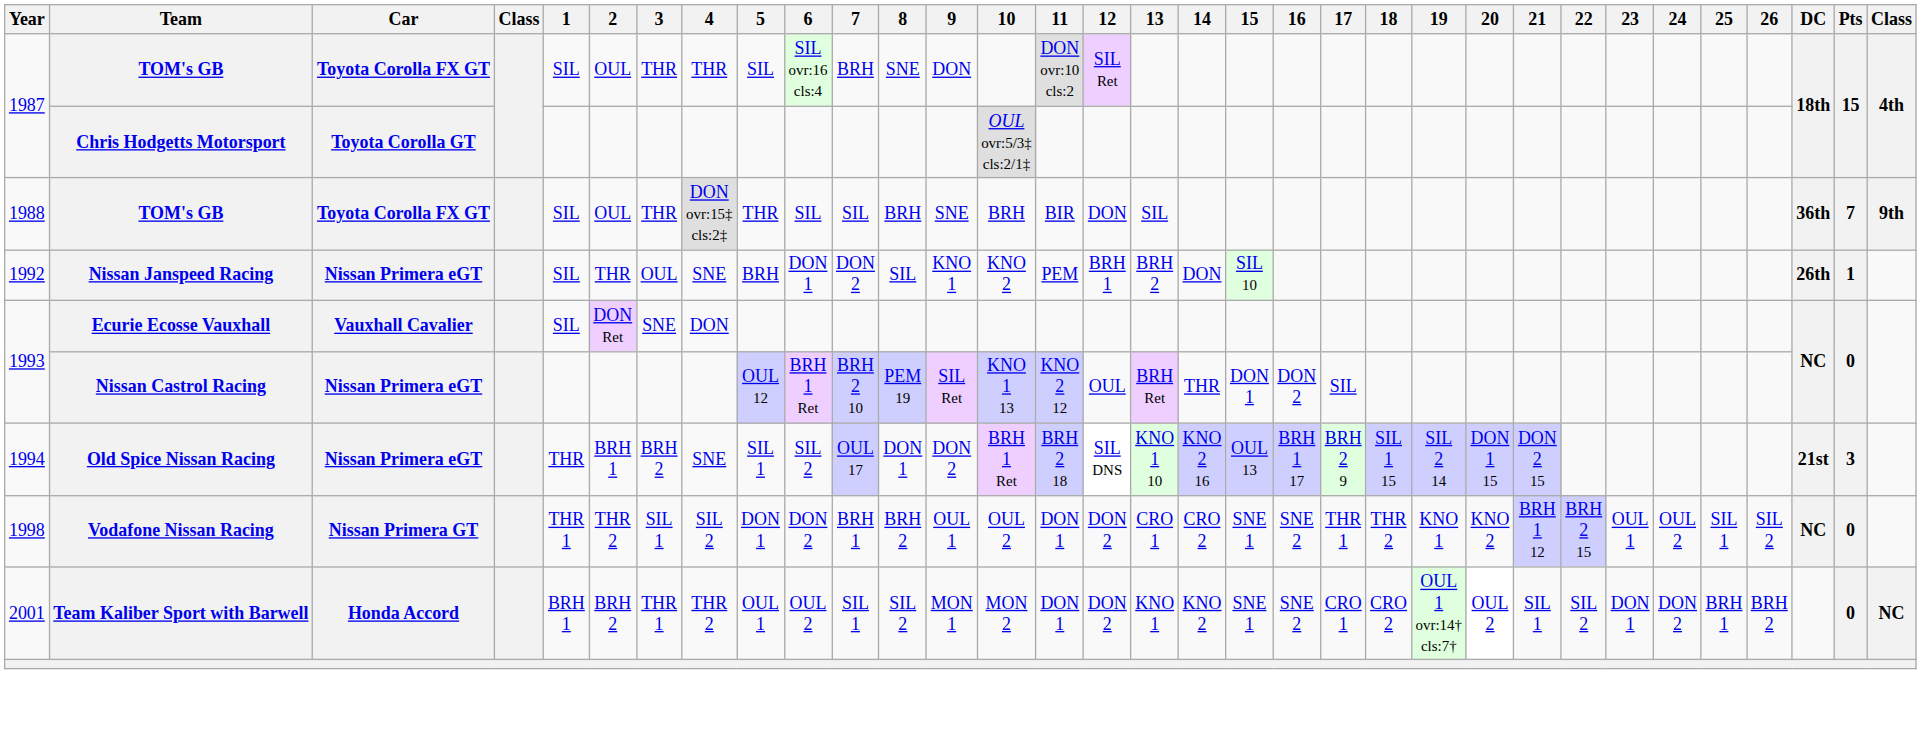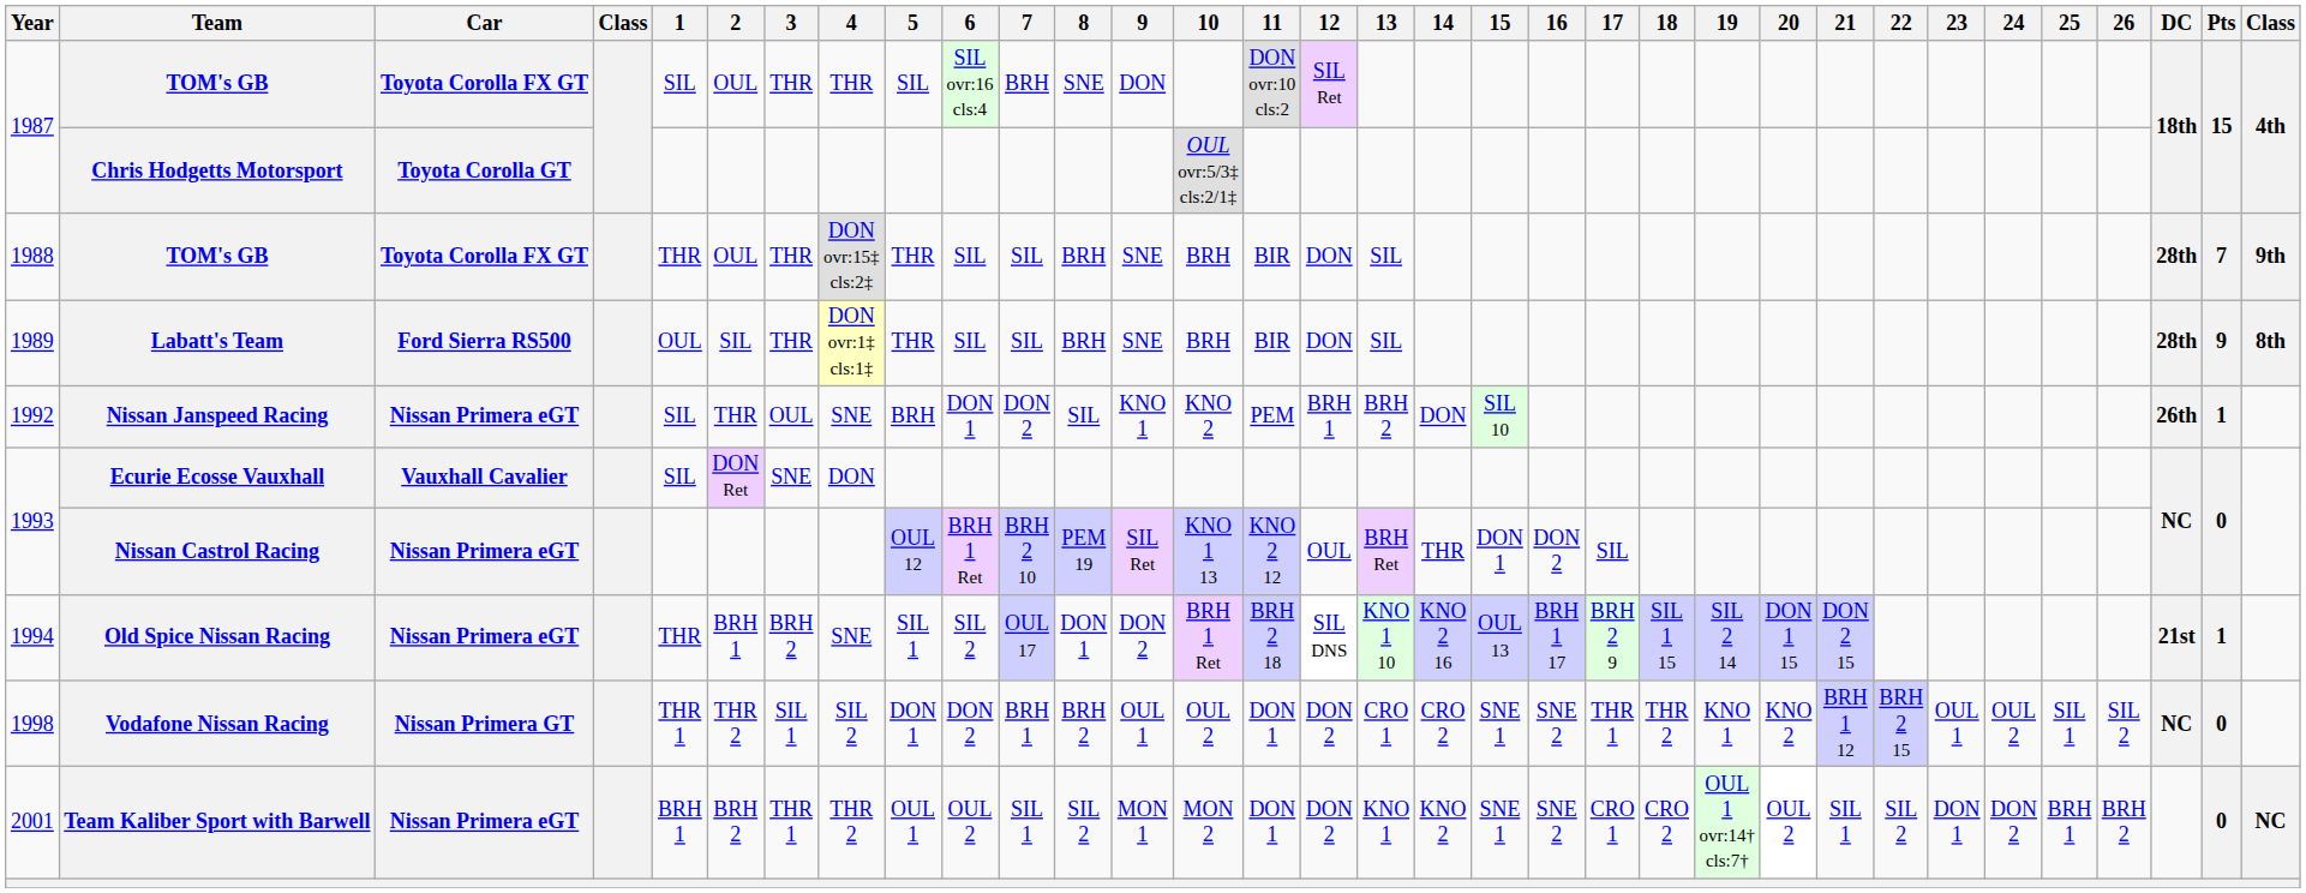1988 / TOM's GB | 1: SIL -> THR
1988 / TOM's GB | DC: 36th -> 28th
+ row: 1989 | Labatt's Team | Ford Sierra RS500 | OUL | SIL | THR | DON ovr:1‡ cls:1‡ | THR | SIL | SIL | BRH | SNE | BRH | BIR | DON | SIL | 28th | 9 | 8th
Old Spice Nissan Racing | Pts: 3 -> 1
Team Kaliber Sport with Barwell | Car: Honda Accord -> Nissan Primera eGT
